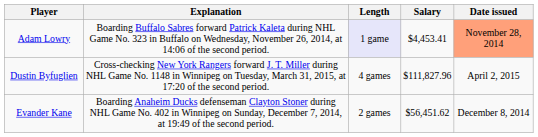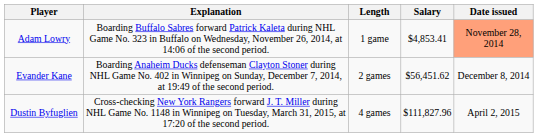Adam Lowry | Length: lavender background -> no background
Adam Lowry | Salary: $4,453.41 -> $4,853.41
rows swapped: Evander Kane <-> Dustin Byfuglien
